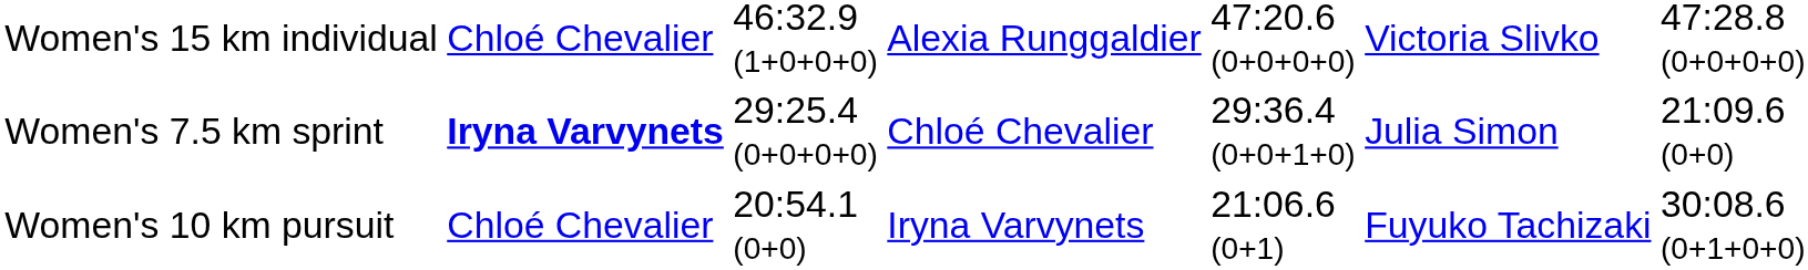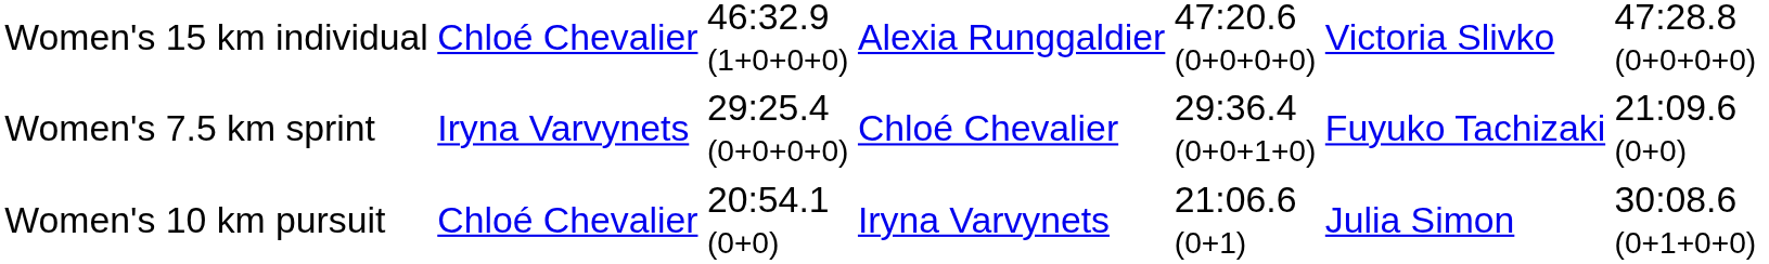Women's 7.5 km sprint | column 2: bold -> normal
Women's 7.5 km sprint | column 6: Julia Simon -> Fuyuko Tachizaki
Women's 10 km pursuit | column 6: Fuyuko Tachizaki -> Julia Simon
